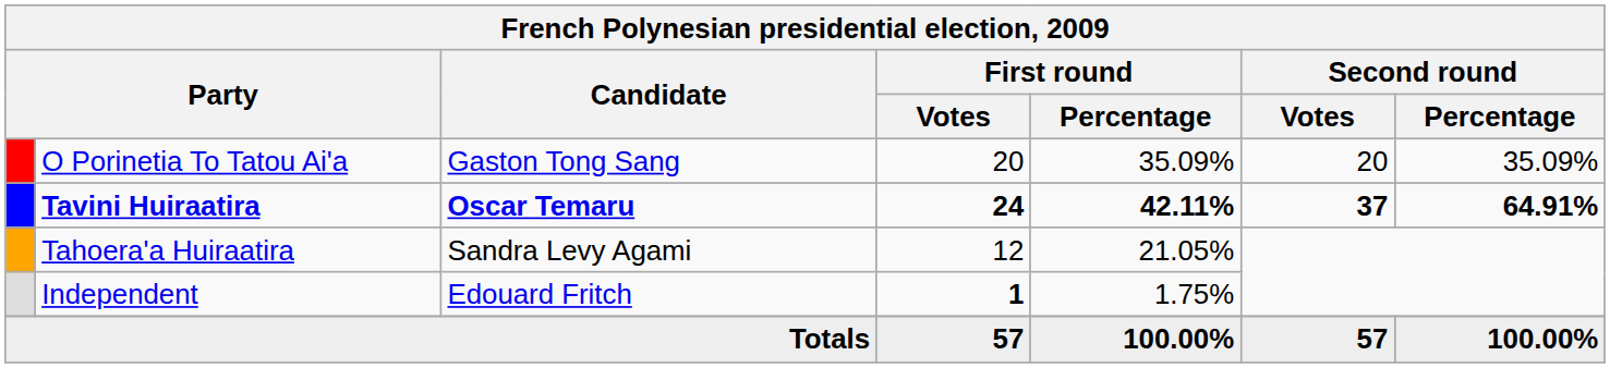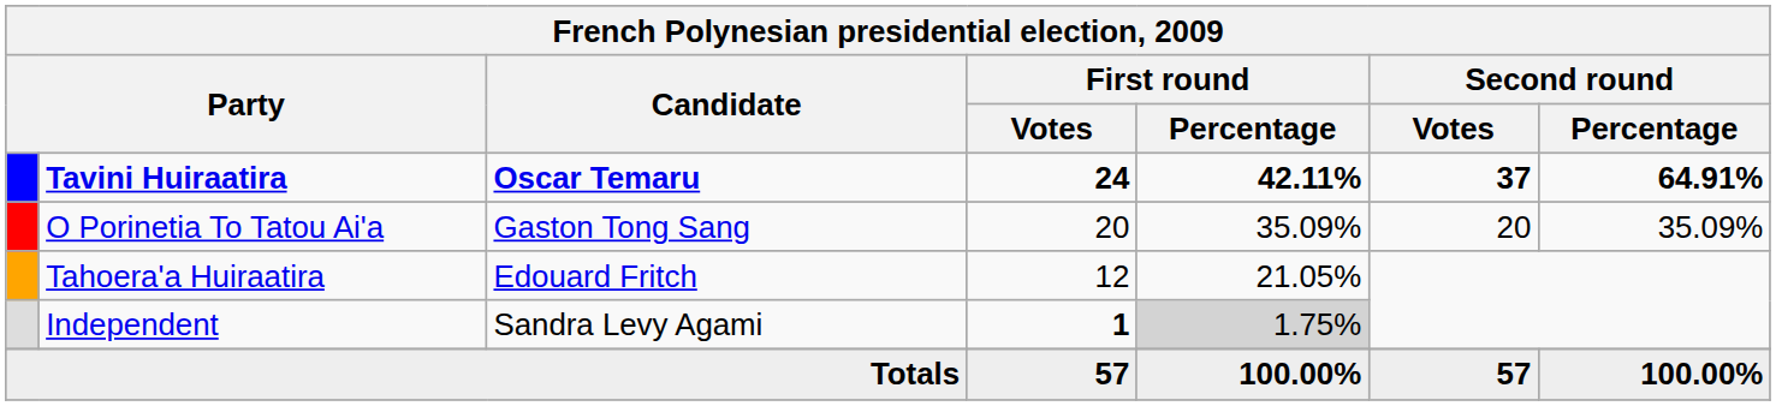rows swapped: Tavini Huiraatira <-> O Porinetia To Tatou Ai'a
Tahoera'a Huiraatira | Candidate: Sandra Levy Agami -> Edouard Fritch
Independent | Candidate: Edouard Fritch -> Sandra Levy Agami
Independent | First round / Percentage: no background -> lightgrey background
